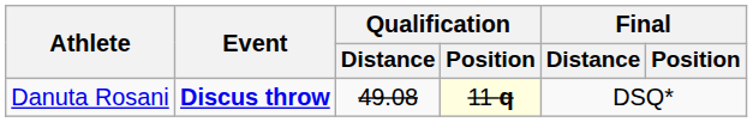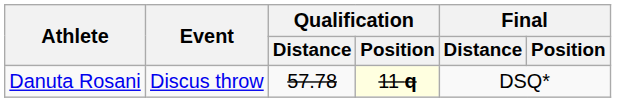Danuta Rosani | Event: bold -> normal
Danuta Rosani | Qualification / Distance: 49.08 -> 57.78
